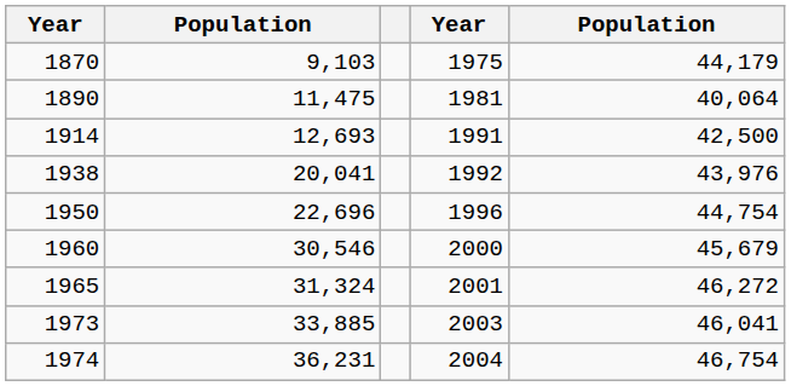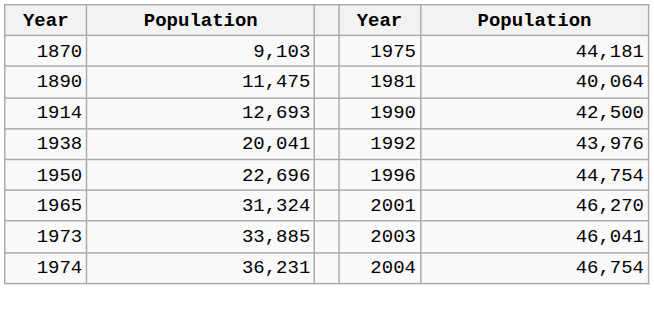1870 | column 5: 44,179 -> 44,181
1914 | column 4: 1991 -> 1990
- row: 1960 | 30,546 | 2000 | 45,679
1965 | column 5: 46,272 -> 46,270
